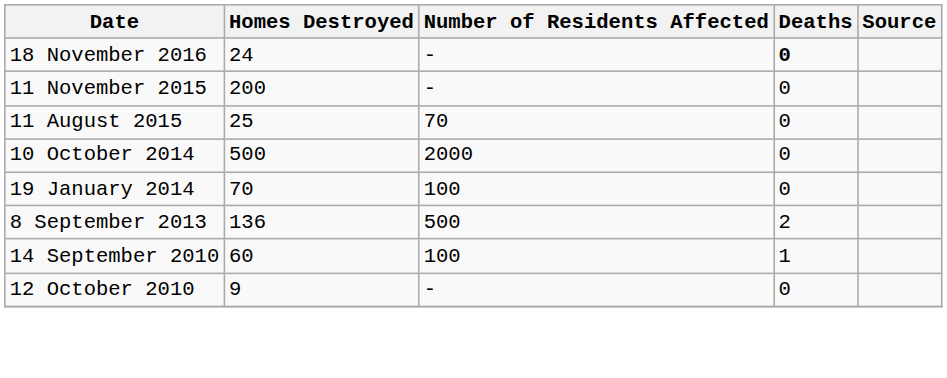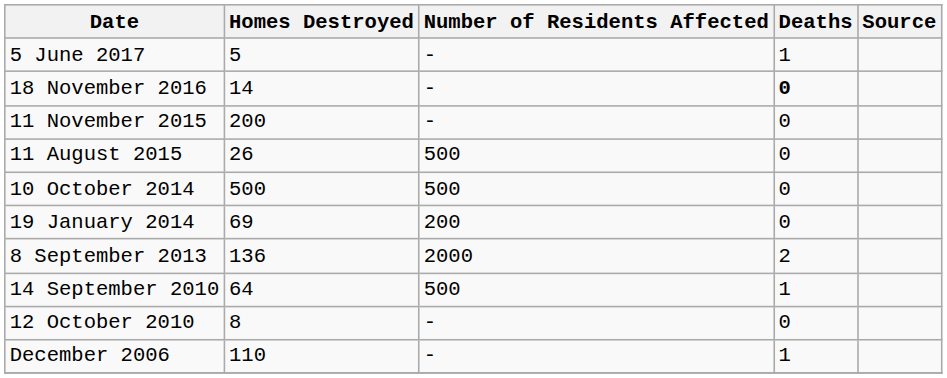+ row: 5 June 2017 | 5 | - | 1
18 November 2016 | Homes Destroyed: 24 -> 14
11 August 2015 | Homes Destroyed: 25 -> 26
11 August 2015 | Number of Residents Affected: 70 -> 500
10 October 2014 | Number of Residents Affected: 2000 -> 500
19 January 2014 | Homes Destroyed: 70 -> 69
19 January 2014 | Number of Residents Affected: 100 -> 200
8 September 2013 | Number of Residents Affected: 500 -> 2000
14 September 2010 | Homes Destroyed: 60 -> 64
14 September 2010 | Number of Residents Affected: 100 -> 500
12 October 2010 | Homes Destroyed: 9 -> 8
+ row: December 2006 | 110 | - | 1
